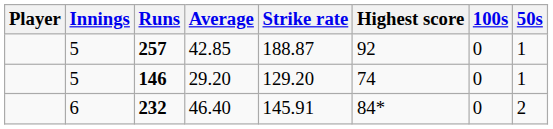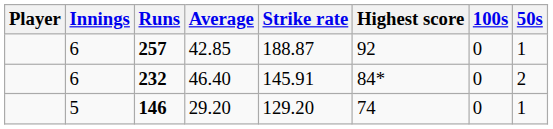257 | Innings: 5 -> 6
rows swapped: 232 <-> 146
